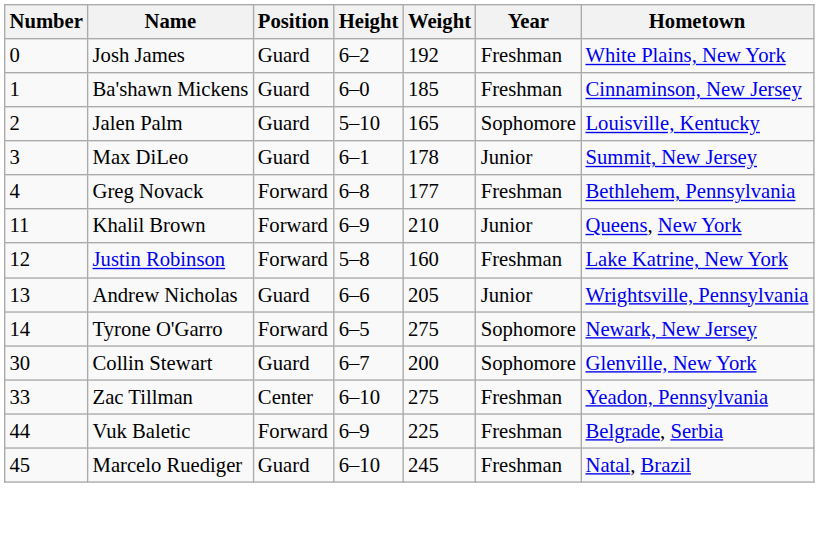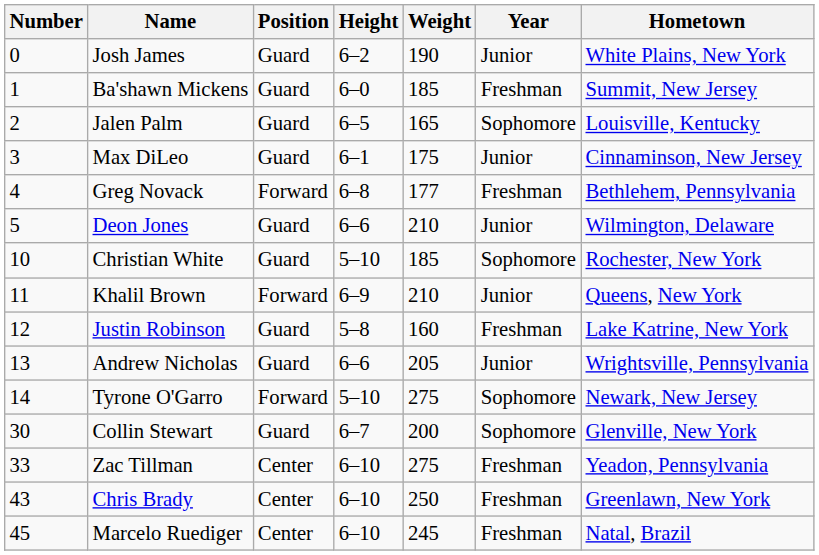Josh James | Weight: 192 -> 190
Josh James | Year: Freshman -> Junior
Ba'shawn Mickens | Hometown: Cinnaminson, New Jersey -> Summit, New Jersey
Jalen Palm | Height: 5–10 -> 6–5
Max DiLeo | Weight: 178 -> 175
Max DiLeo | Hometown: Summit, New Jersey -> Cinnaminson, New Jersey
+ row: 5 | Deon Jones | Guard | 6–6 | 210 | Junior | Wilmington, Delaware
+ row: 10 | Christian White | Guard | 5–10 | 185 | Sophomore | Rochester, New York
Justin Robinson | Position: Forward -> Guard
Tyrone O'Garro | Height: 6–5 -> 5–10
+ row: 43 | Chris Brady | Center | 6–10 | 250 | Freshman | Greenlawn, New York
- row: 44 | Vuk Baletic | Forward | 6–9 | 225 | Freshman | Belgrade, Serbia
Marcelo Ruediger | Position: Guard -> Center
